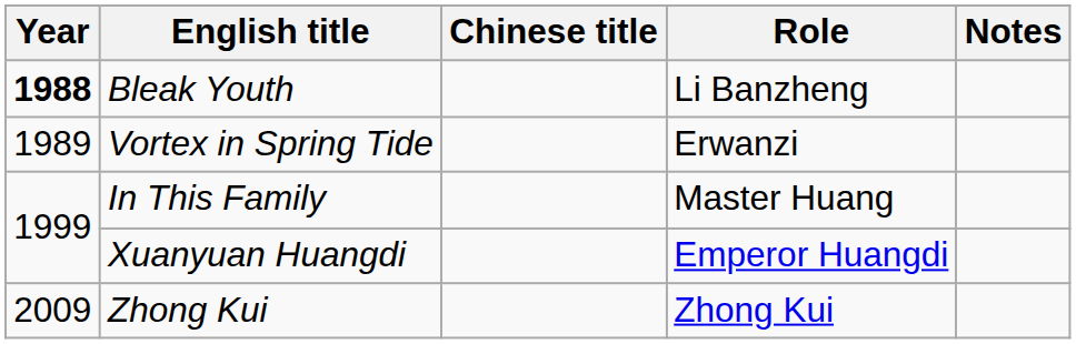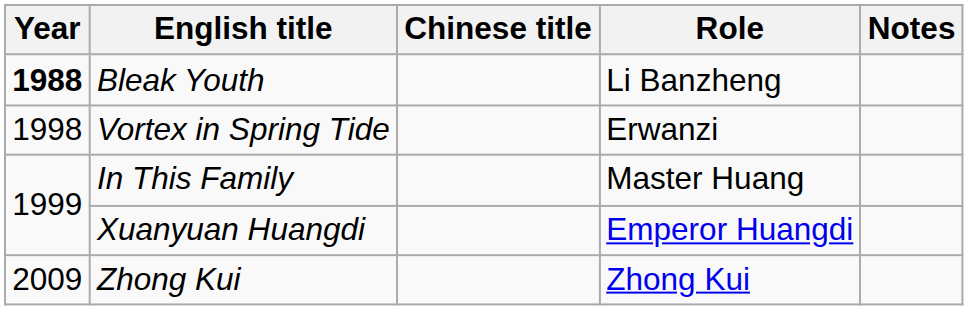Vortex in Spring Tide | Year: 1989 -> 1998
